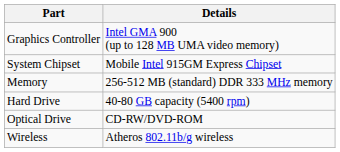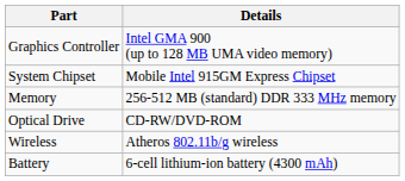- row: Hard Drive | 40-80 GB capacity (5400 rpm)
+ row: Battery | 6-cell lithium-ion battery (4300 mAh)
